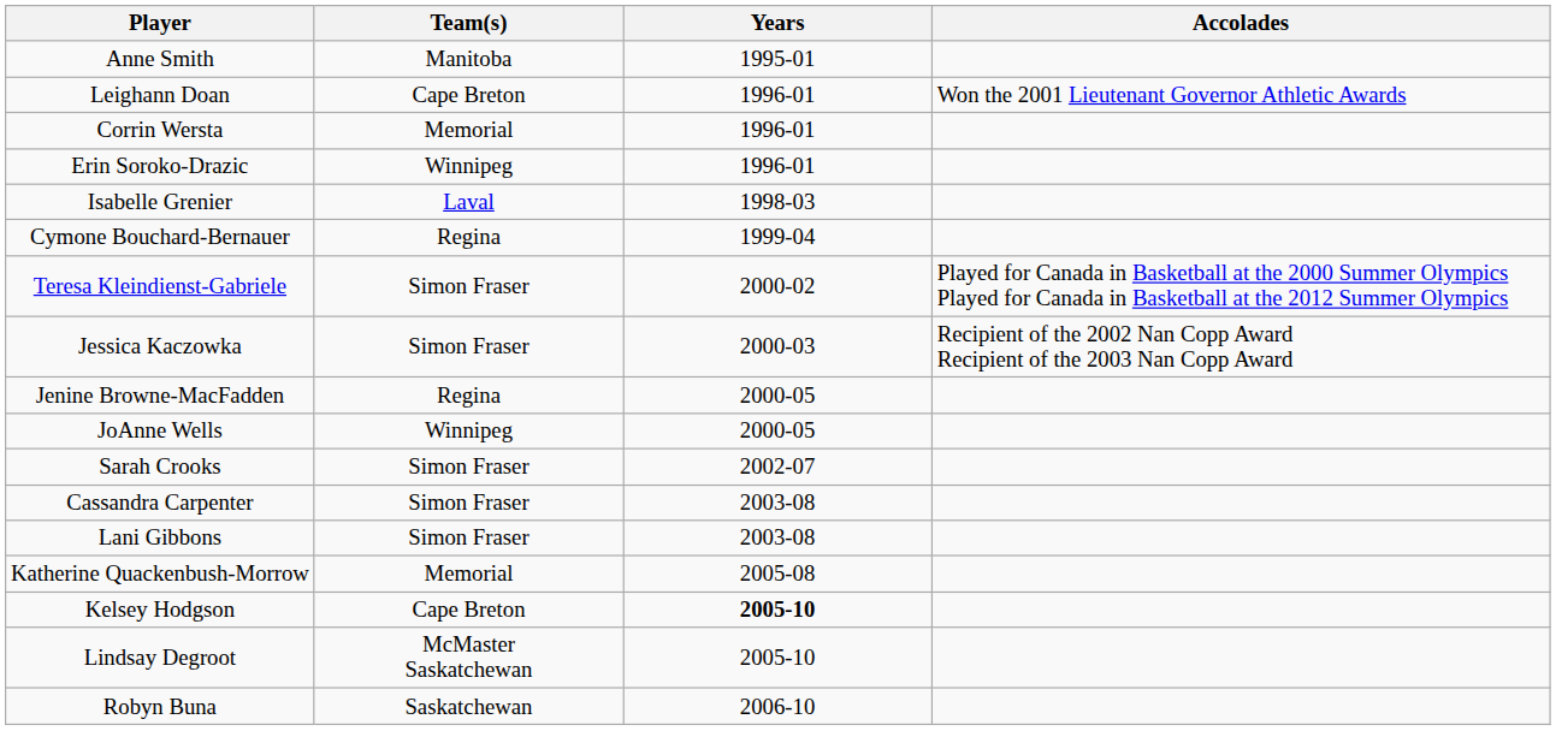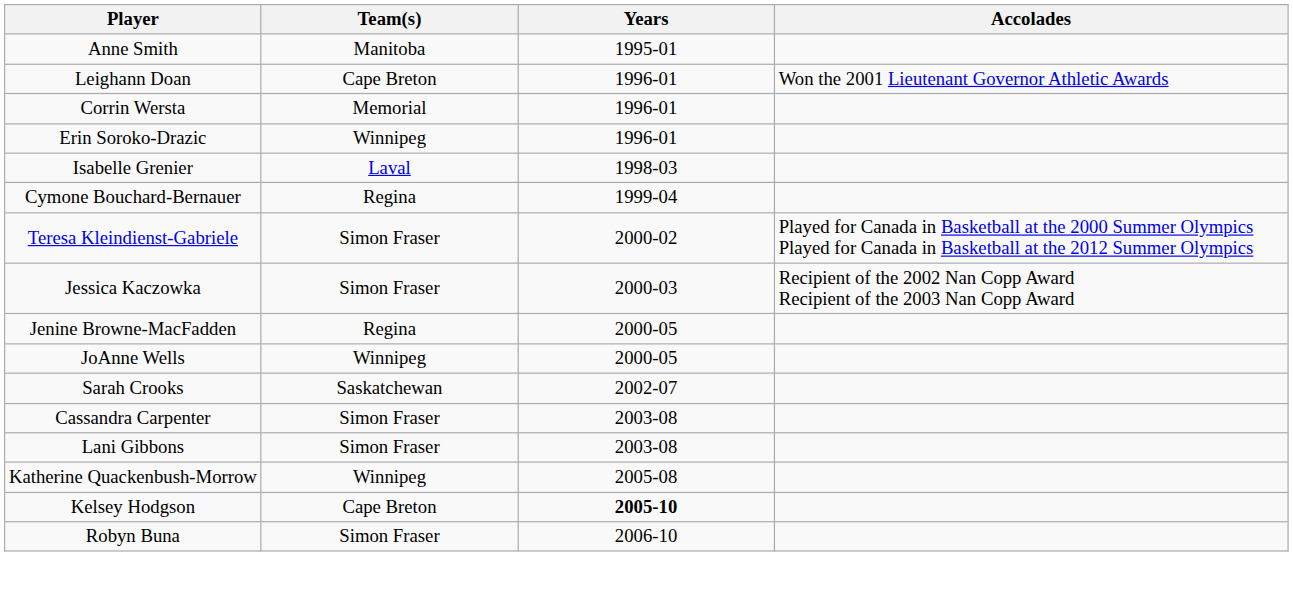Sarah Crooks | Team(s): Simon Fraser -> Saskatchewan
Katherine Quackenbush-Morrow | Team(s): Memorial -> Winnipeg
- row: Lindsay Degroot | McMaster Saskatchewan | 2005-10
Robyn Buna | Team(s): Saskatchewan -> Simon Fraser
